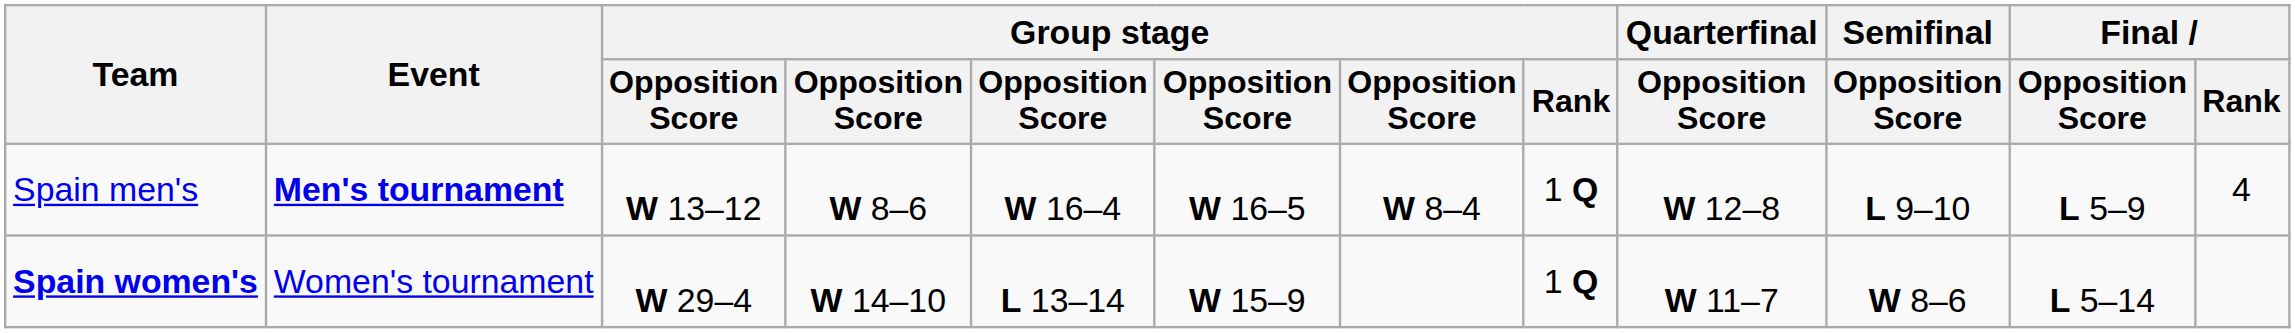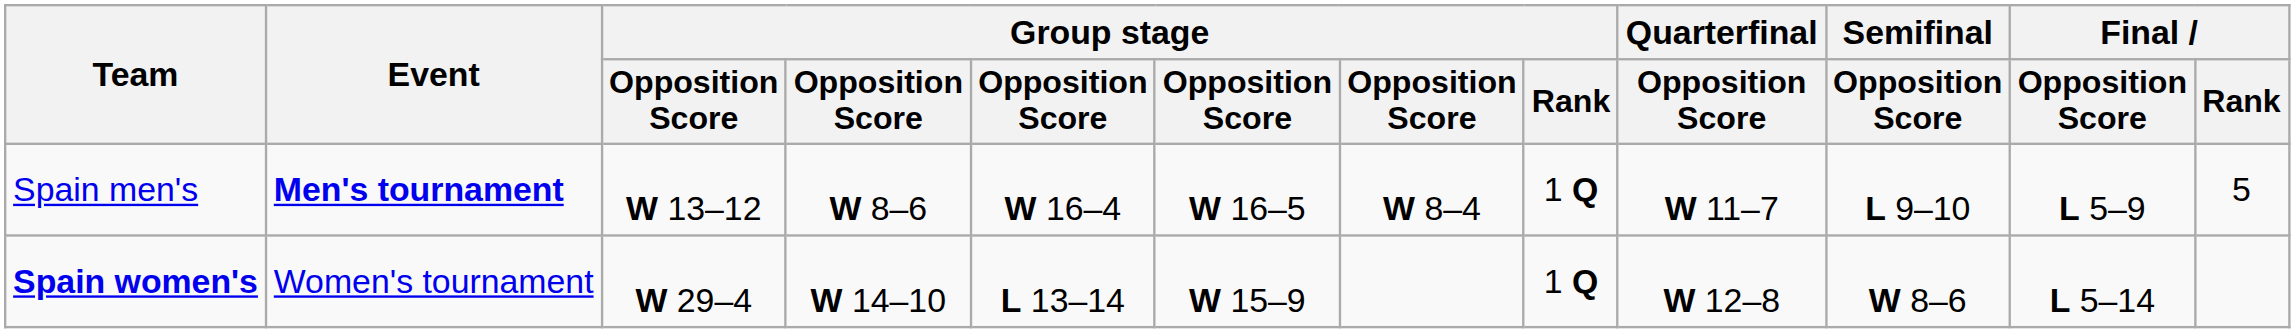Spain men's | Quarterfinal / Opposition Score: W 12–8 -> W 11–7
Spain men's | Final / Rank: 4 -> 5
Spain women's | Quarterfinal / Opposition Score: W 11–7 -> W 12–8
